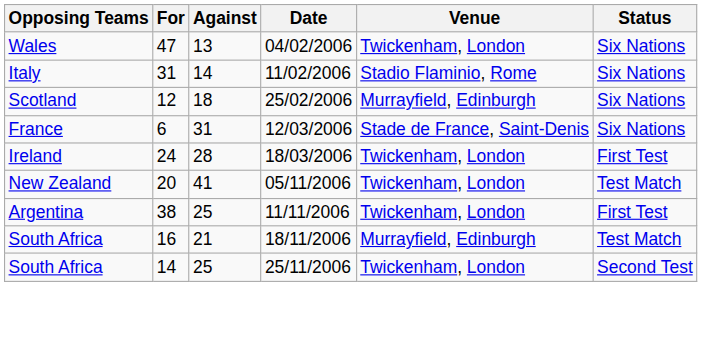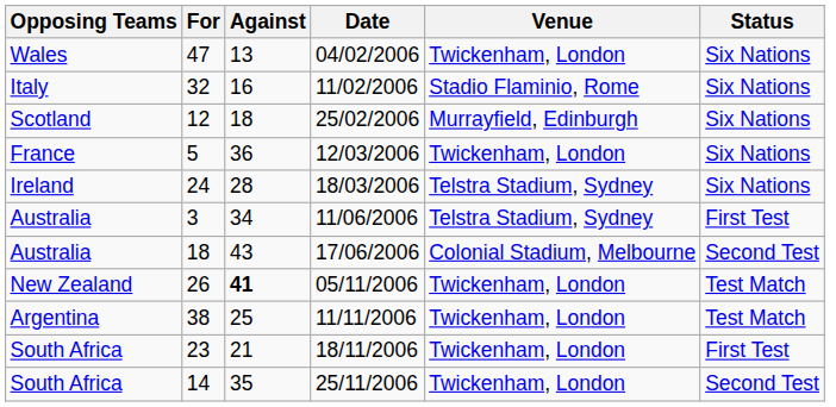11/02/2006 | For: 31 -> 32
11/02/2006 | Against: 14 -> 16
12/03/2006 | For: 6 -> 5
12/03/2006 | Against: 31 -> 36
12/03/2006 | Venue: Stade de France, Saint-Denis -> Twickenham, London
18/03/2006 | Venue: Twickenham, London -> Telstra Stadium, Sydney
18/03/2006 | Status: First Test -> Six Nations
+ row: Australia | 3 | 34 | 11/06/2006 | Telstra Stadium, Sydney | First Test
+ row: Australia | 18 | 43 | 17/06/2006 | Colonial Stadium, Melbourne | Second Test
05/11/2006 | For: 20 -> 26
05/11/2006 | Against: normal -> bold
11/11/2006 | Status: First Test -> Test Match
18/11/2006 | For: 16 -> 23
18/11/2006 | Venue: Murrayfield, Edinburgh -> Twickenham, London
18/11/2006 | Status: Test Match -> First Test
25/11/2006 | Against: 25 -> 35
